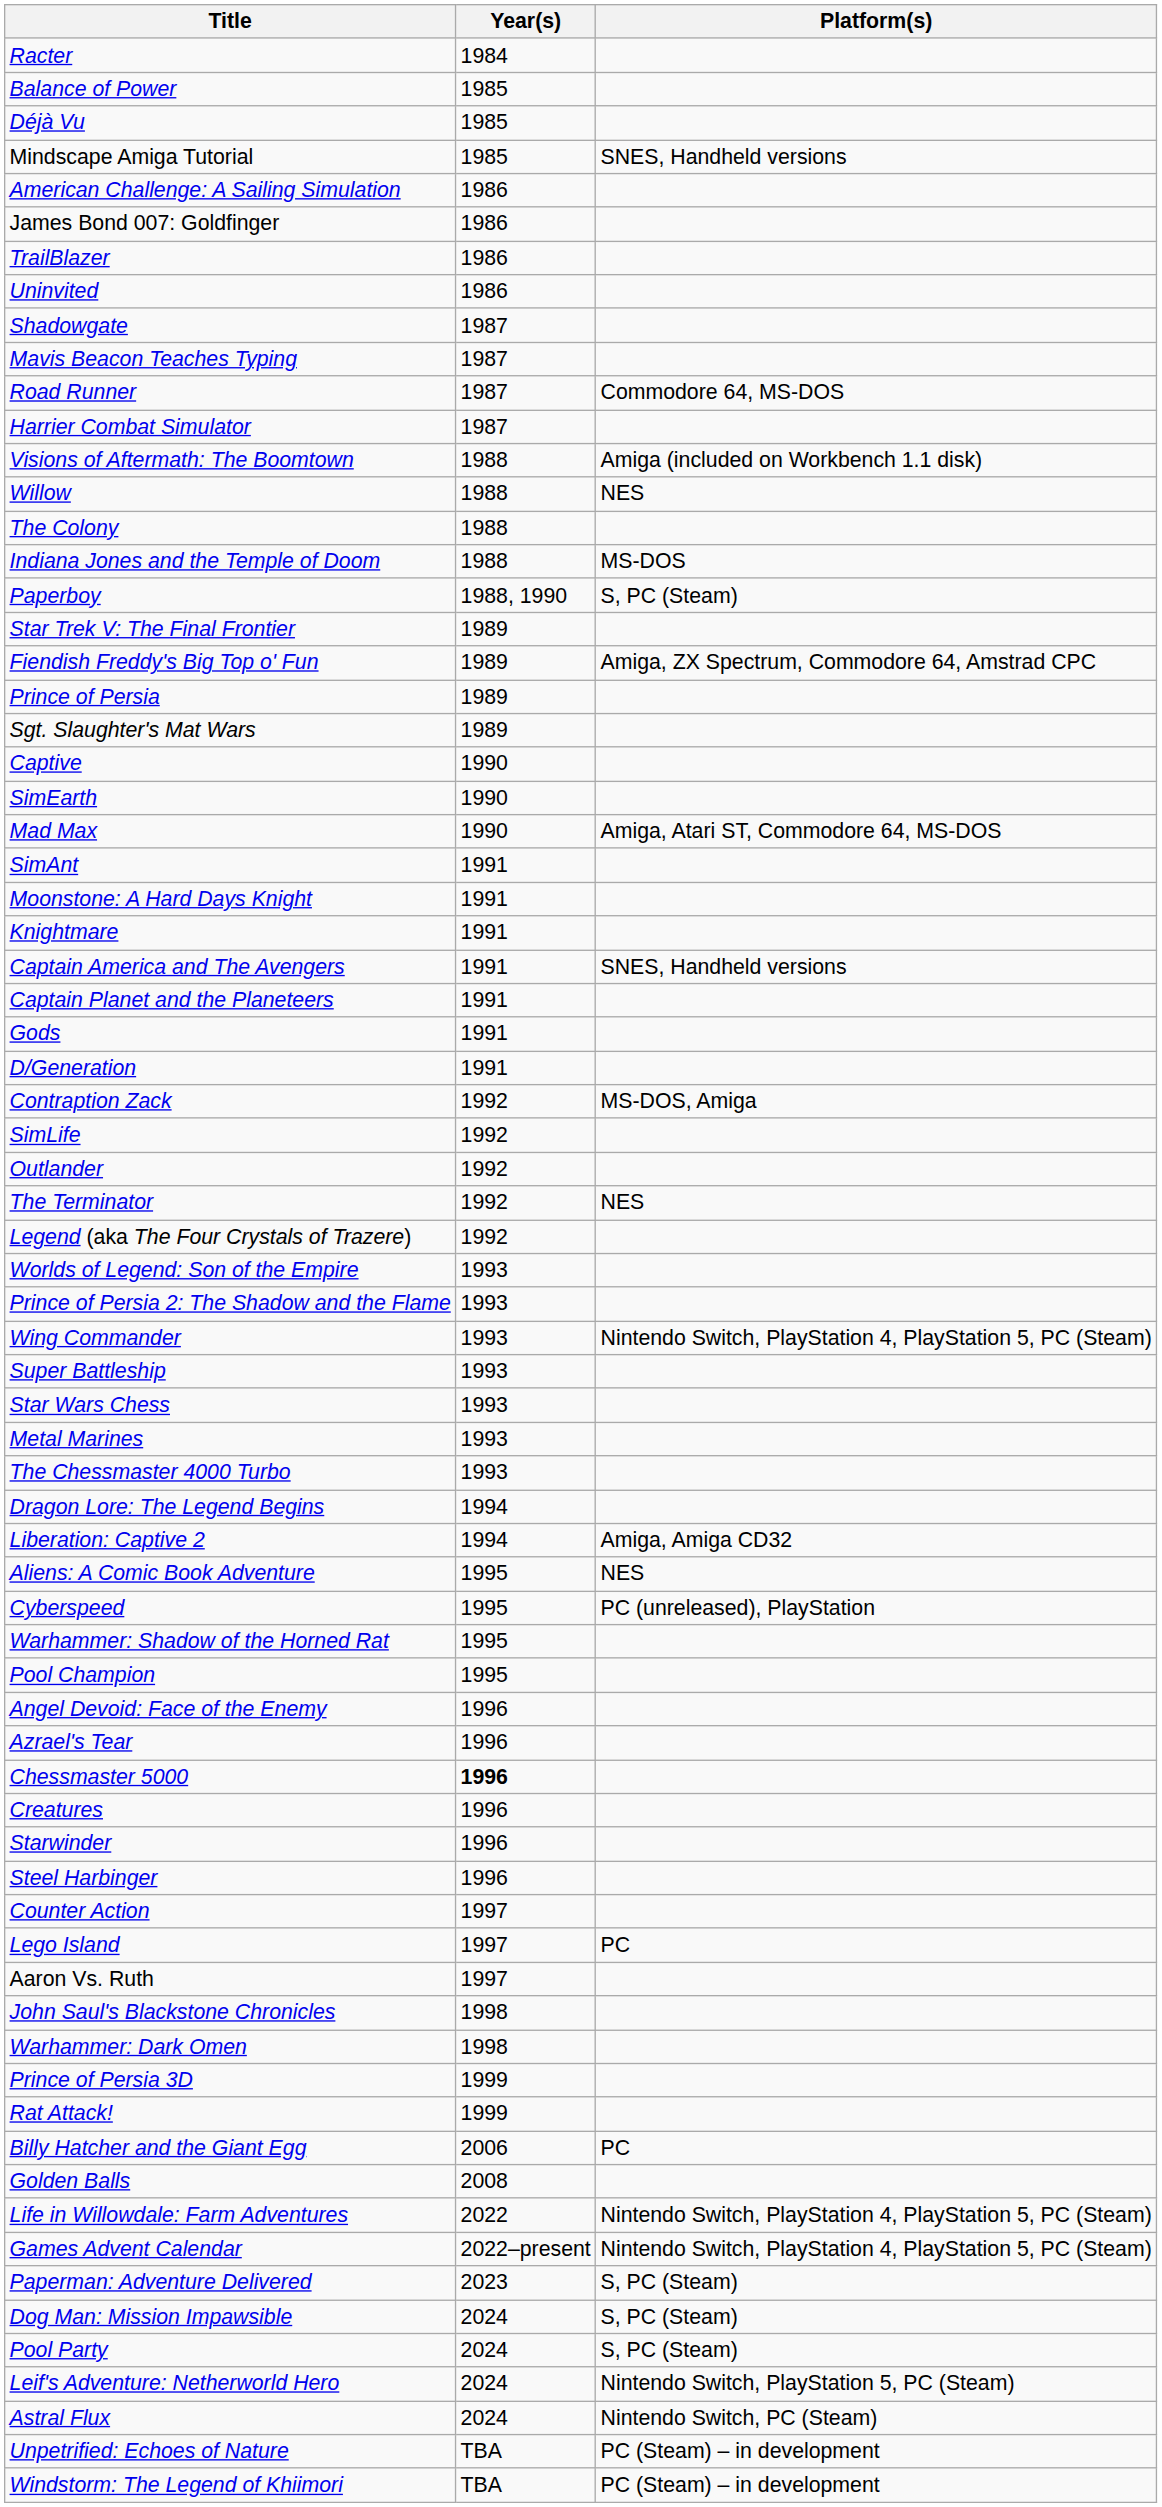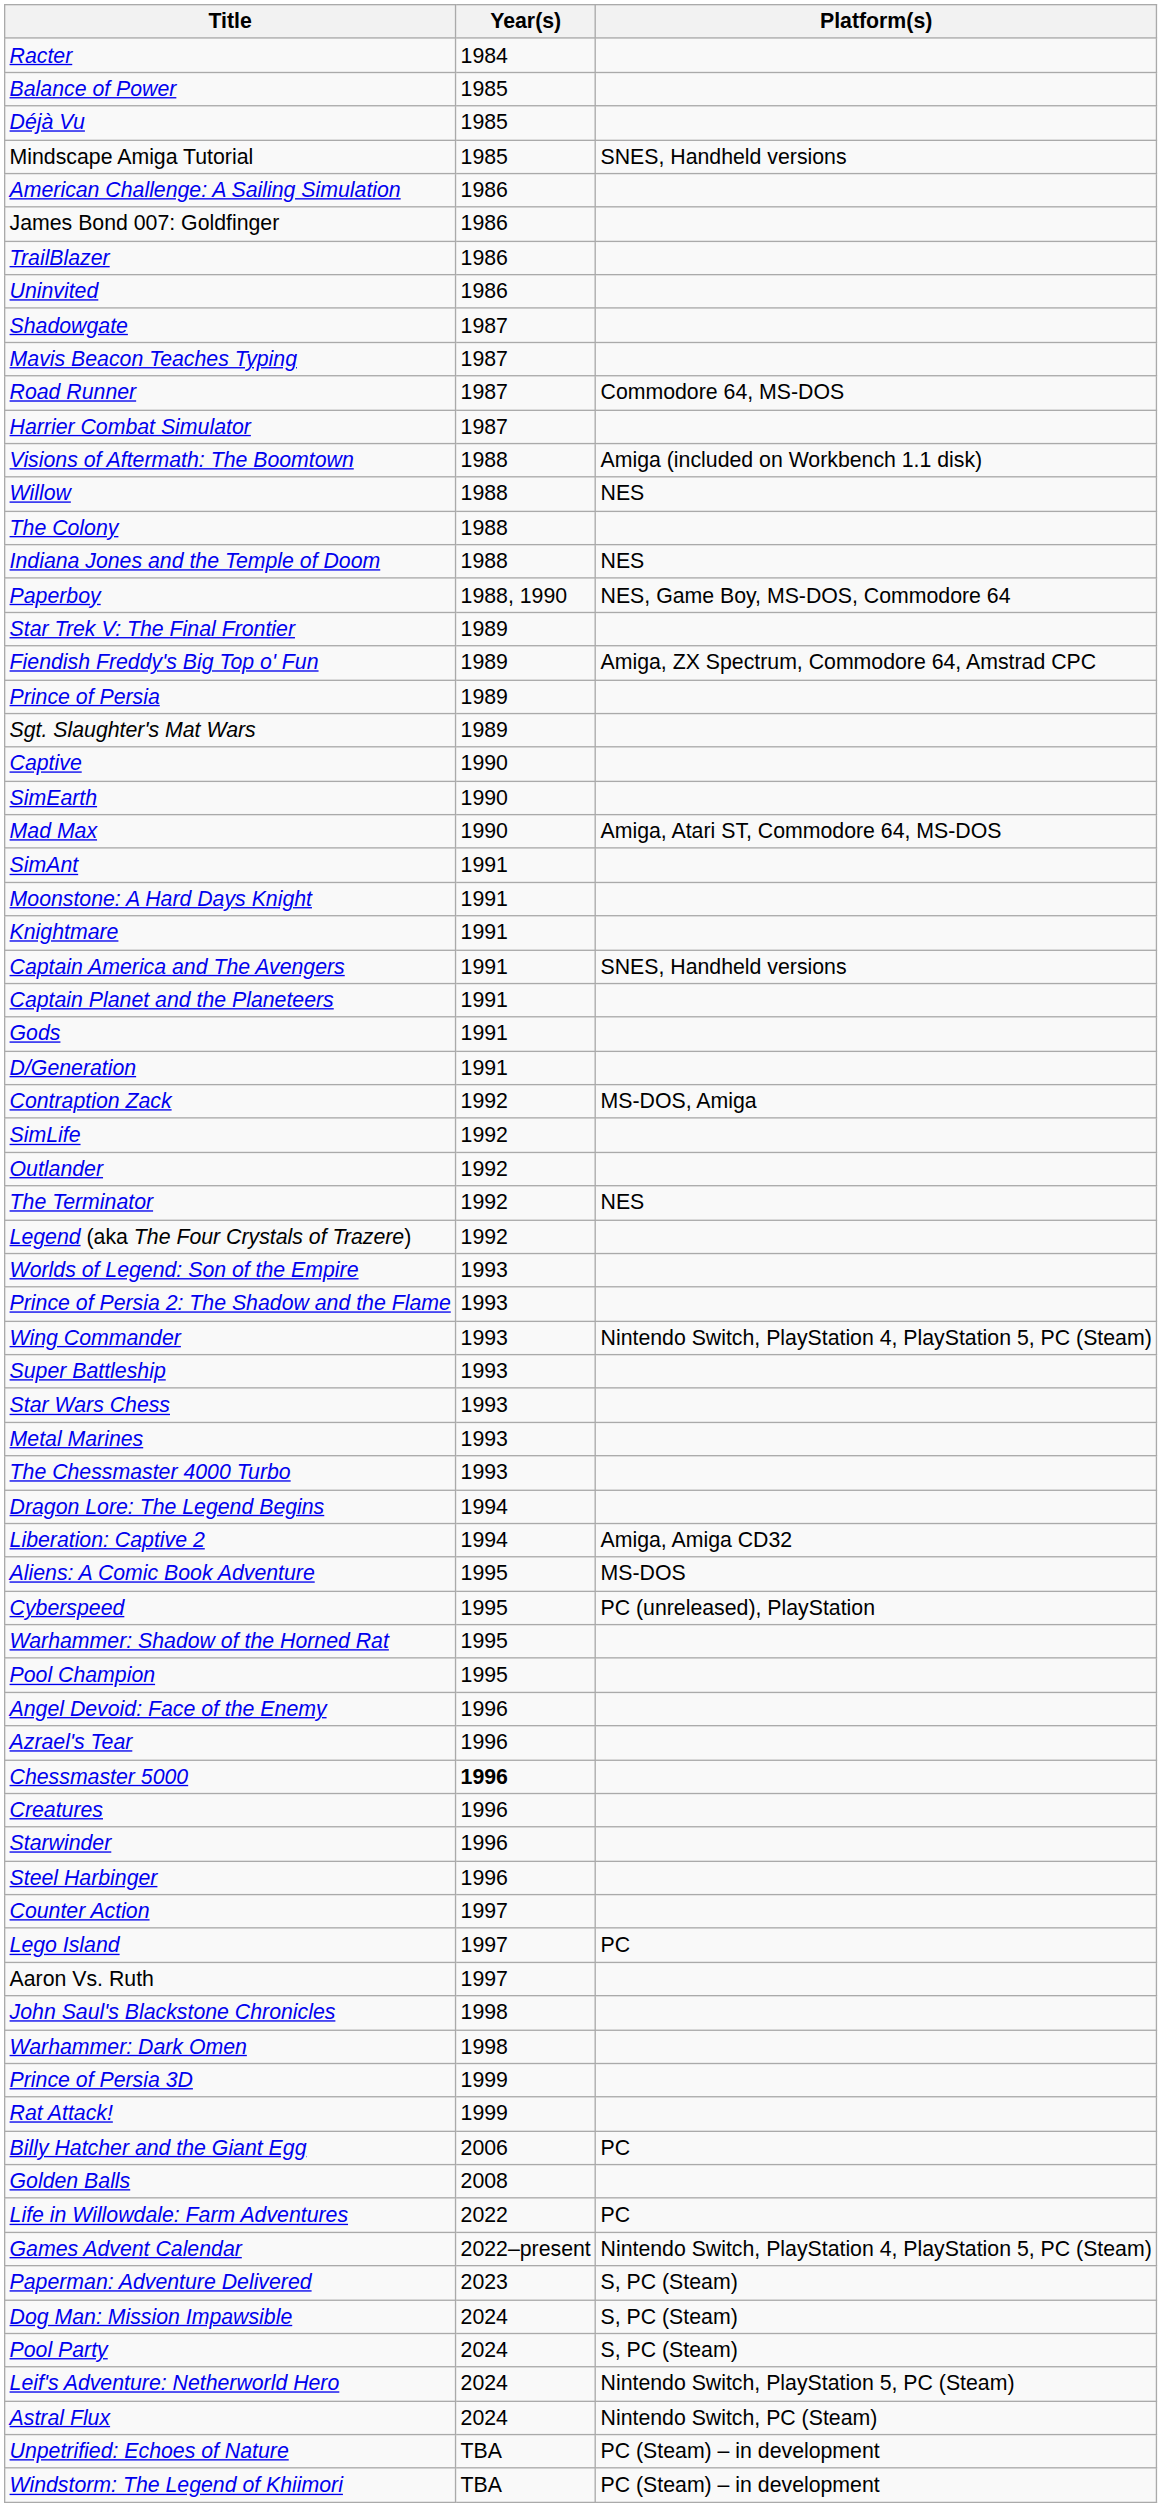Indiana Jones and the Temple of Doom | Platform(s): MS-DOS -> NES
Paperboy | Platform(s): S, PC (Steam) -> NES, Game Boy, MS-DOS, Commodore 64
Aliens: A Comic Book Adventure | Platform(s): NES -> MS-DOS
Life in Willowdale: Farm Adventures | Platform(s): Nintendo Switch, PlayStation 4, PlayStation 5, PC (Steam) -> PC
